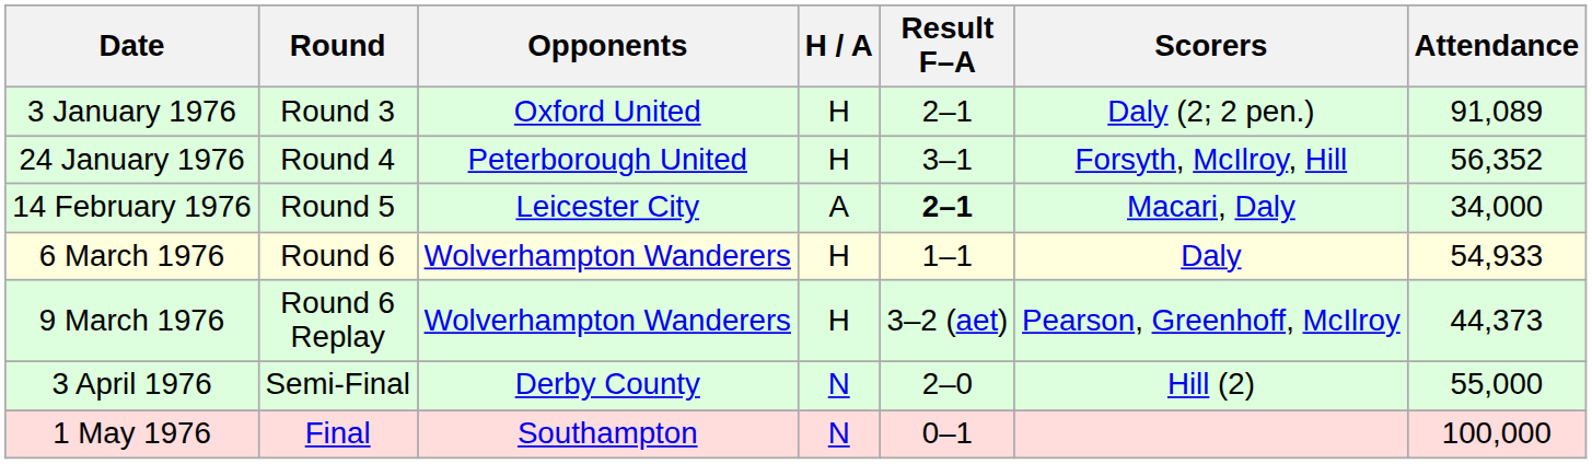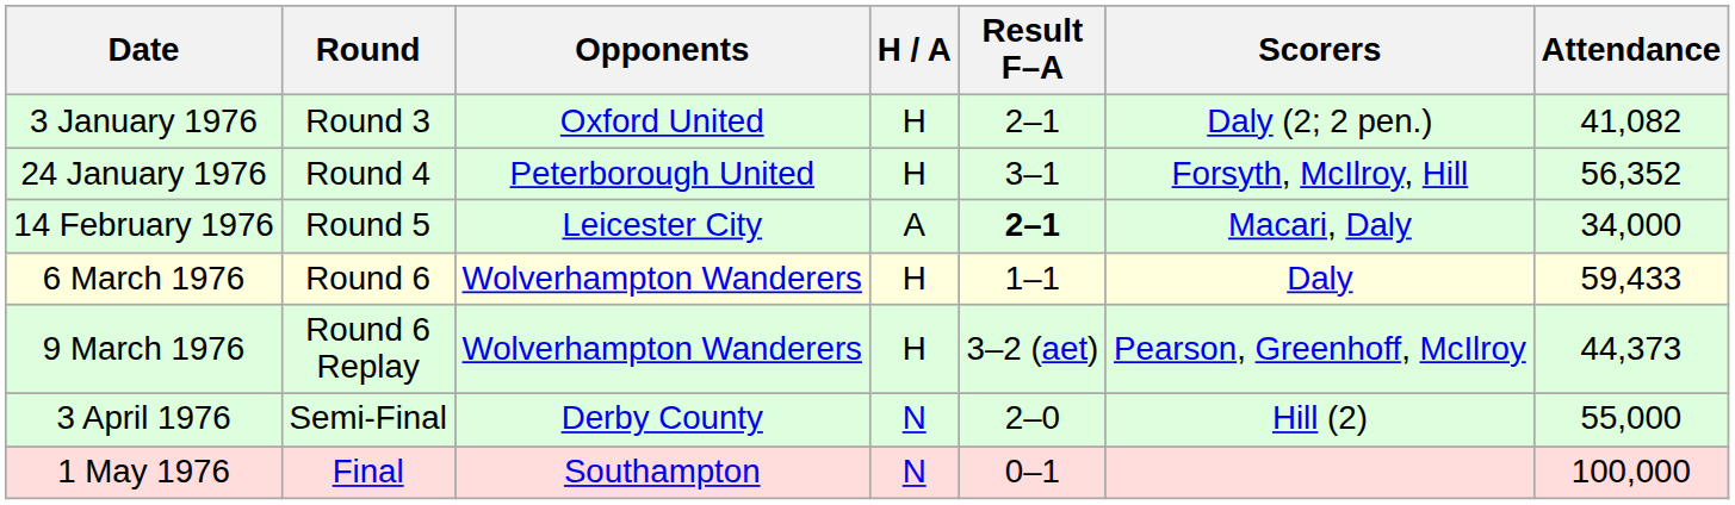3 January 1976 | Attendance: 91,089 -> 41,082
6 March 1976 | Attendance: 54,933 -> 59,433
